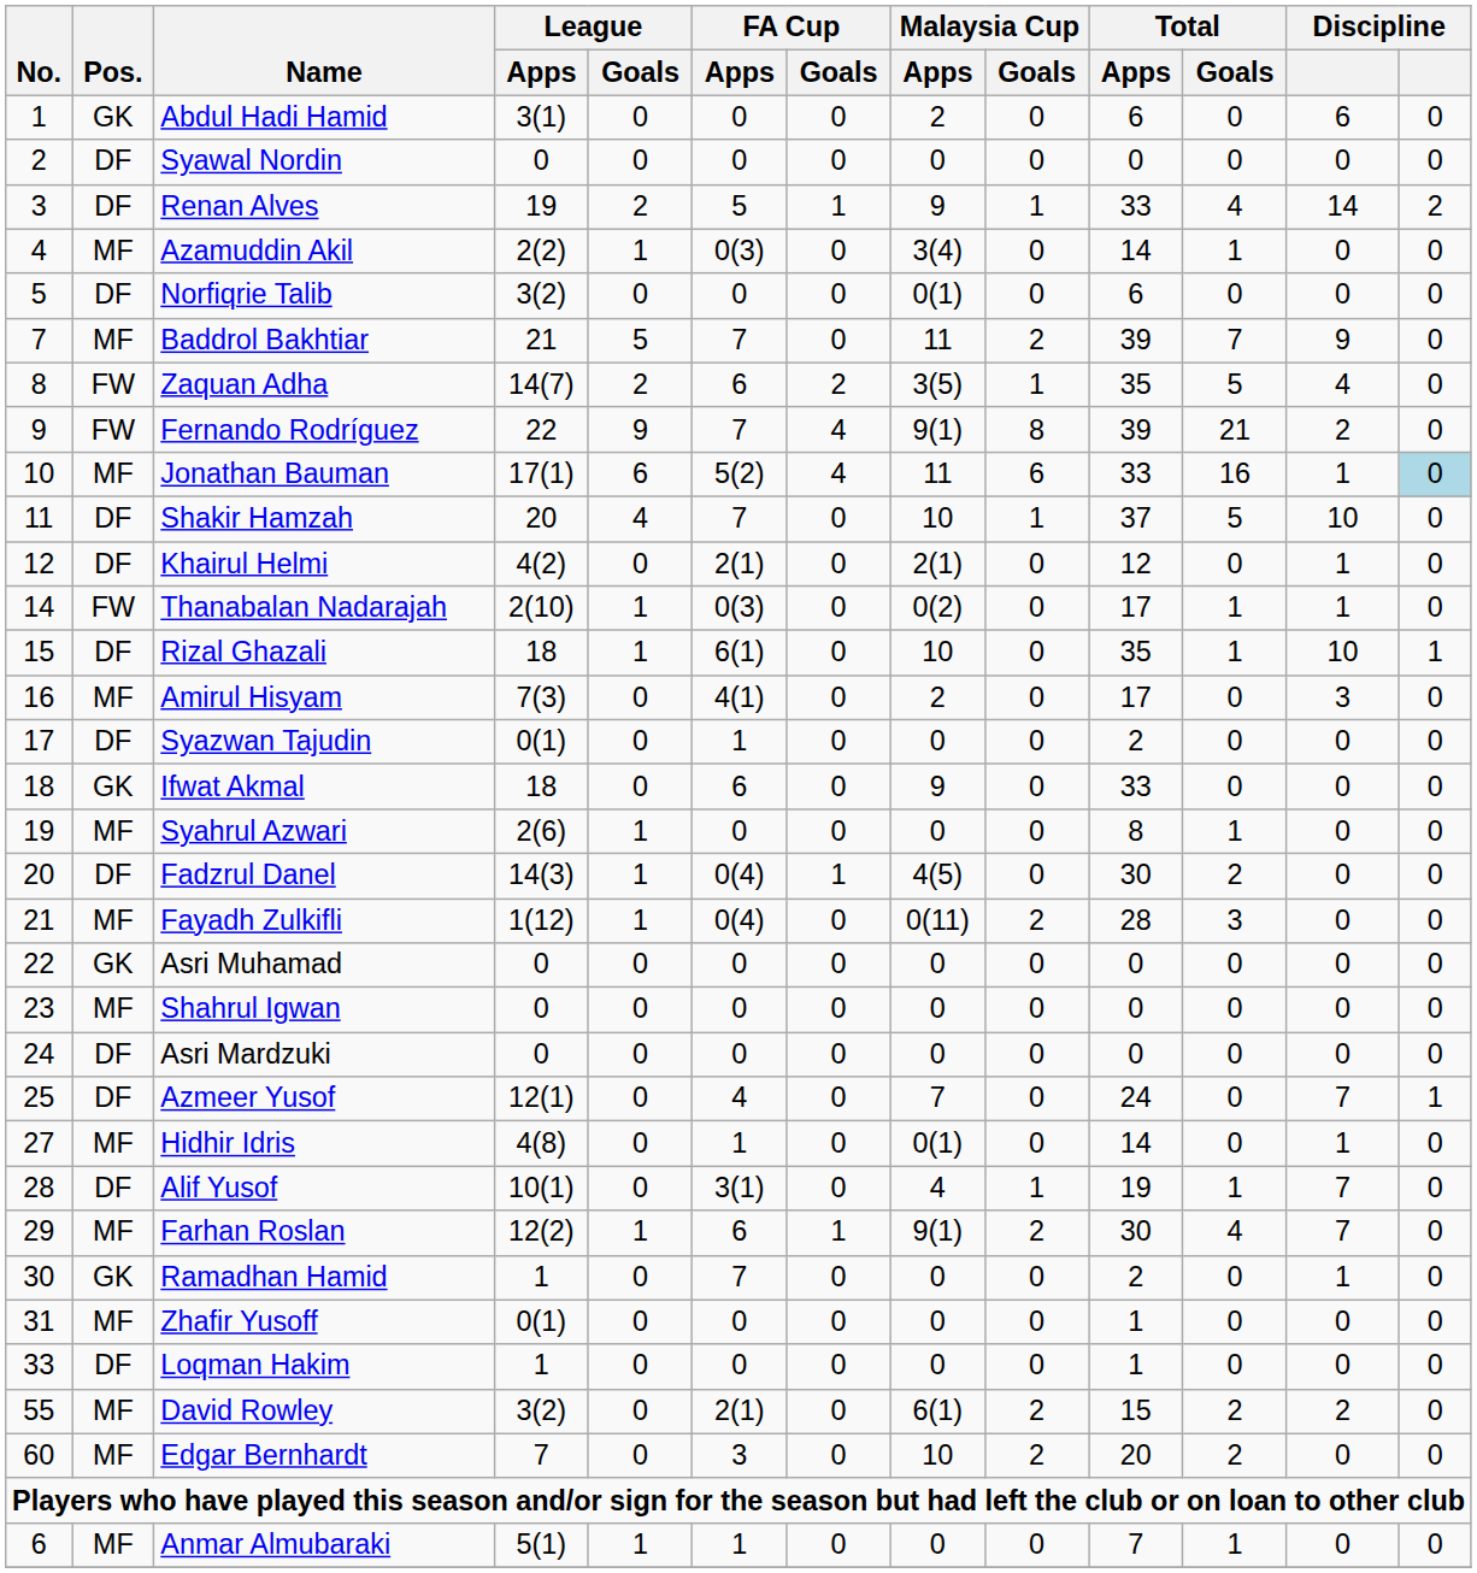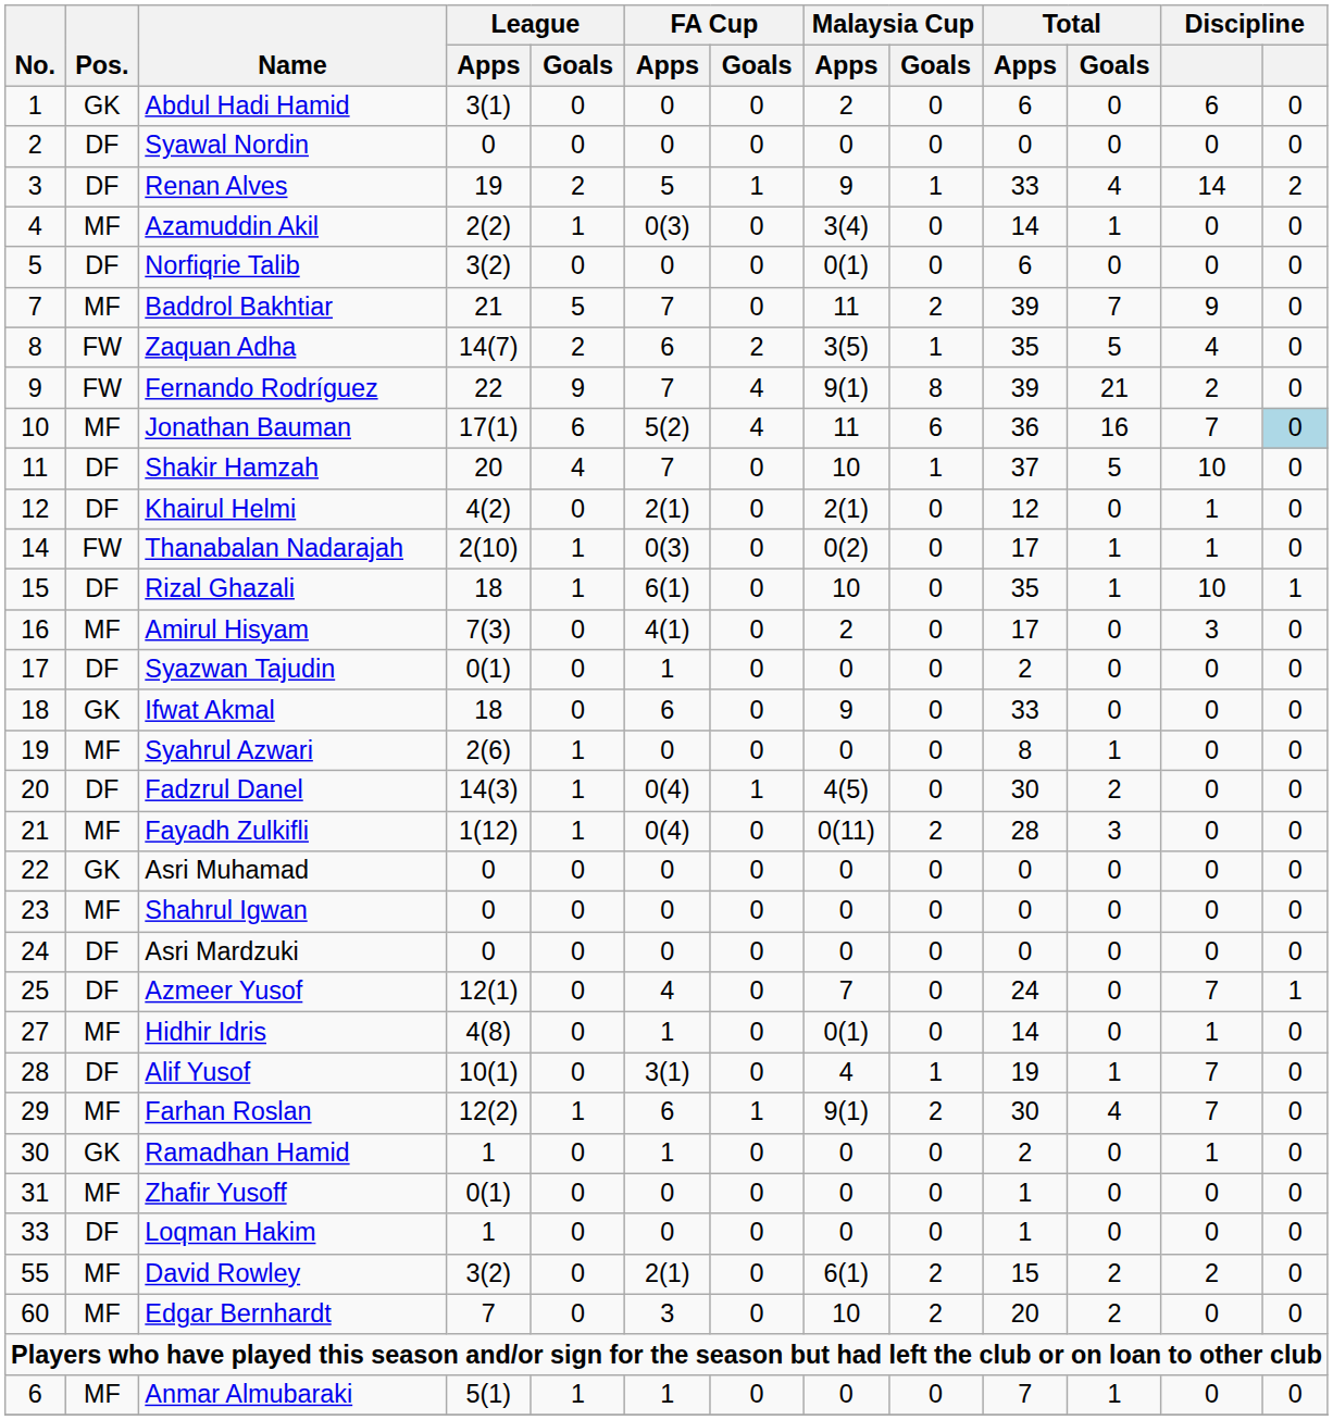Jonathan Bauman | Total / Apps: 33 -> 36
Jonathan Bauman | column 12: 1 -> 7
Ramadhan Hamid | FA Cup / Apps: 7 -> 1
